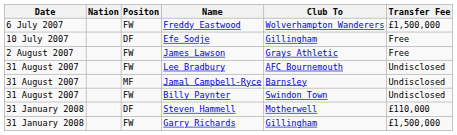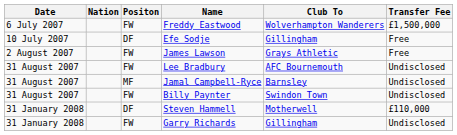Garry Richards | Transfer Fee: £1,500,000 -> Undisclosed
